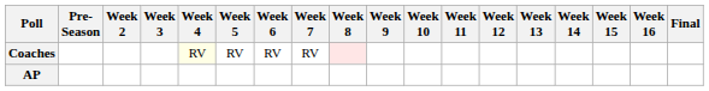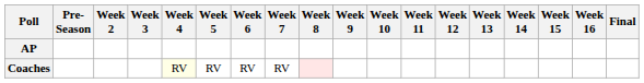rows swapped: AP <-> Coaches
